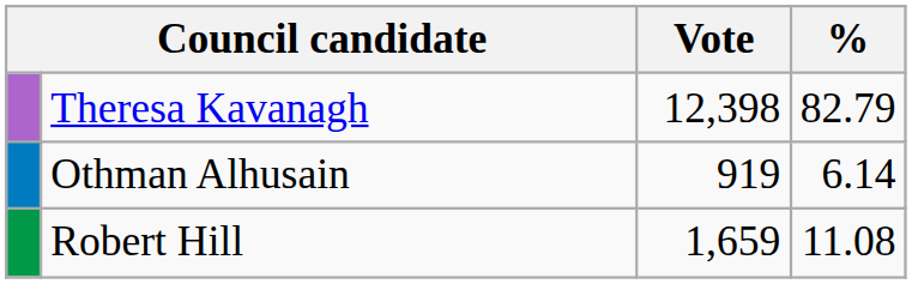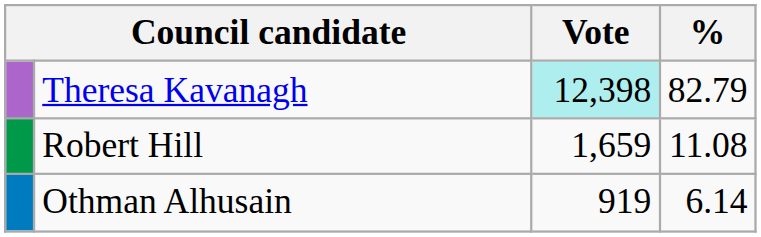Theresa Kavanagh | Vote: no background -> paleturquoise background
rows swapped: Robert Hill <-> Othman Alhusain
